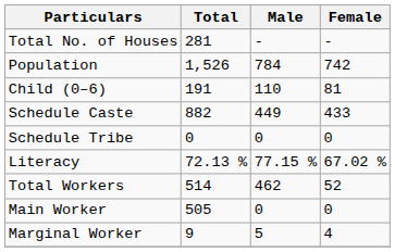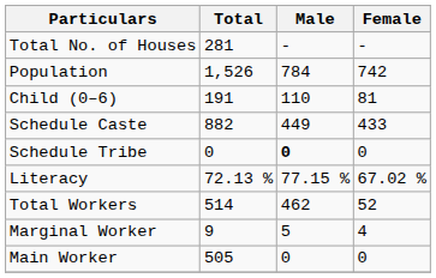Schedule Tribe | Male: normal -> bold
rows swapped: Main Worker <-> Marginal Worker
